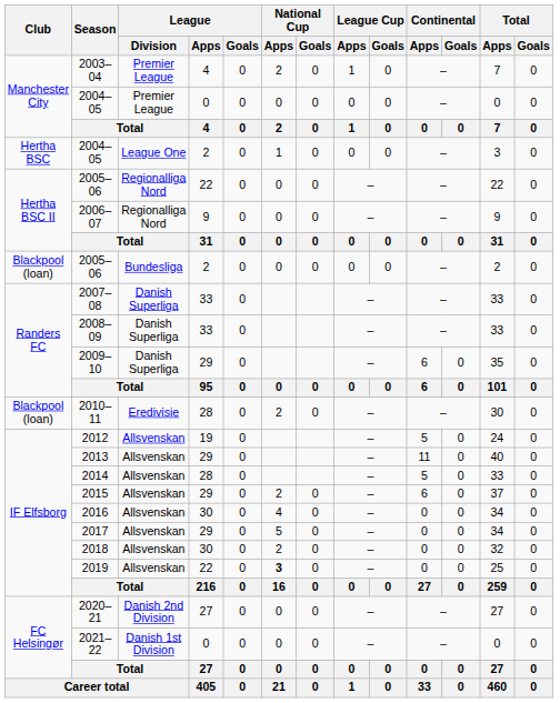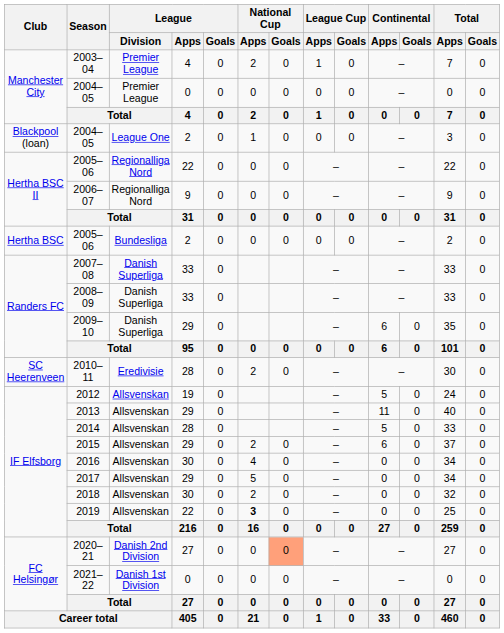2004–05 / 2 | Club: Hertha BSC -> Blackpool (loan)
2005–06 / 2 | Club: Blackpool (loan) -> Hertha BSC
2010–11 | Club: Blackpool (loan) -> SC Heerenveen
2020–21 | National Cup / Goals: no background -> lightsalmon background
